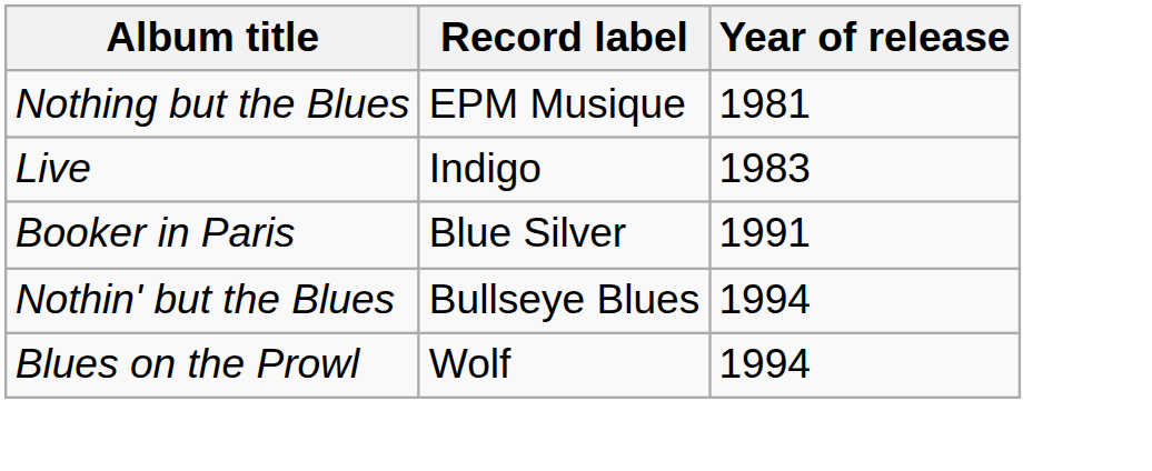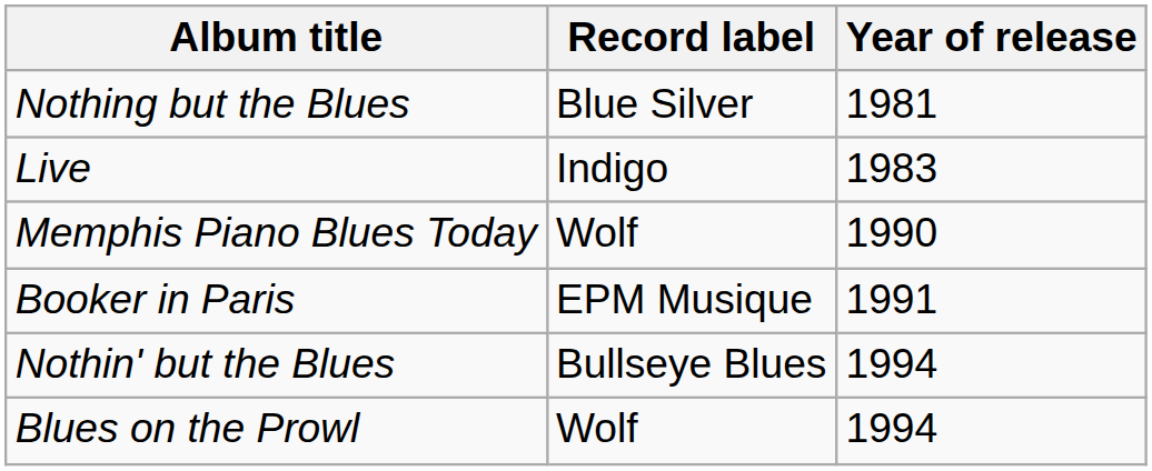Nothing but the Blues | Record label: EPM Musique -> Blue Silver
+ row: Memphis Piano Blues Today | Wolf | 1990
Booker in Paris | Record label: Blue Silver -> EPM Musique
